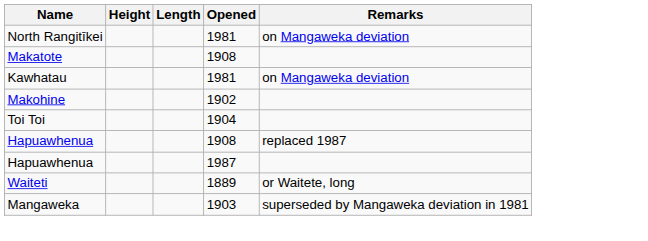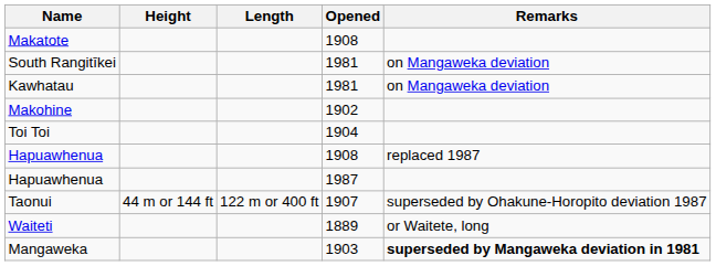- row: North Rangitīkei | 1981 | on Mangaweka deviation
+ row: South Rangitīkei | 1981 | on Mangaweka deviation
+ row: Taonui | 44 m or 144 ft | 122 m or 400 ft | 1907 | superseded by Ohakune-Horopito deviation 1987
Mangaweka | Remarks: normal -> bold
